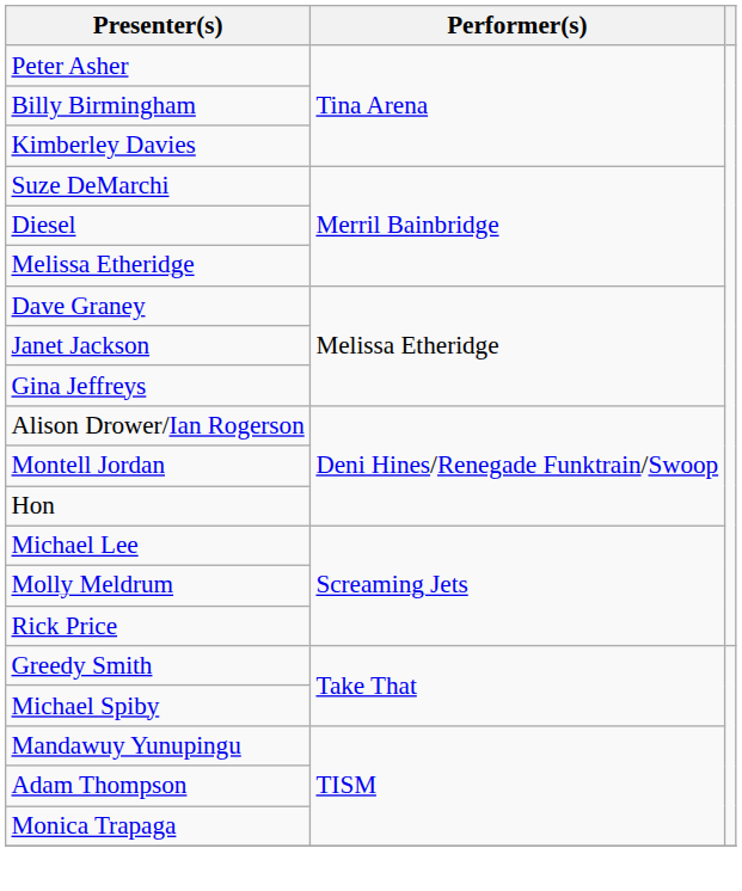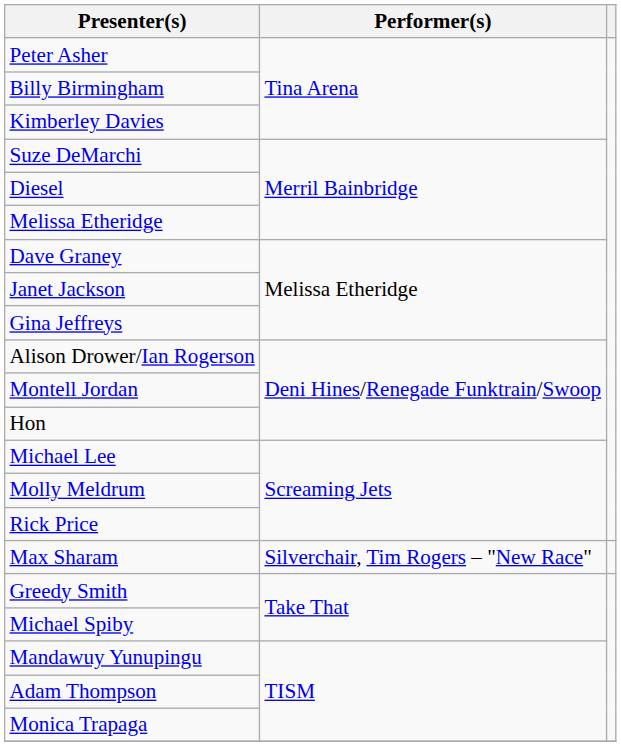+ row: Max Sharam | Silverchair, Tim Rogers – "New Race"
